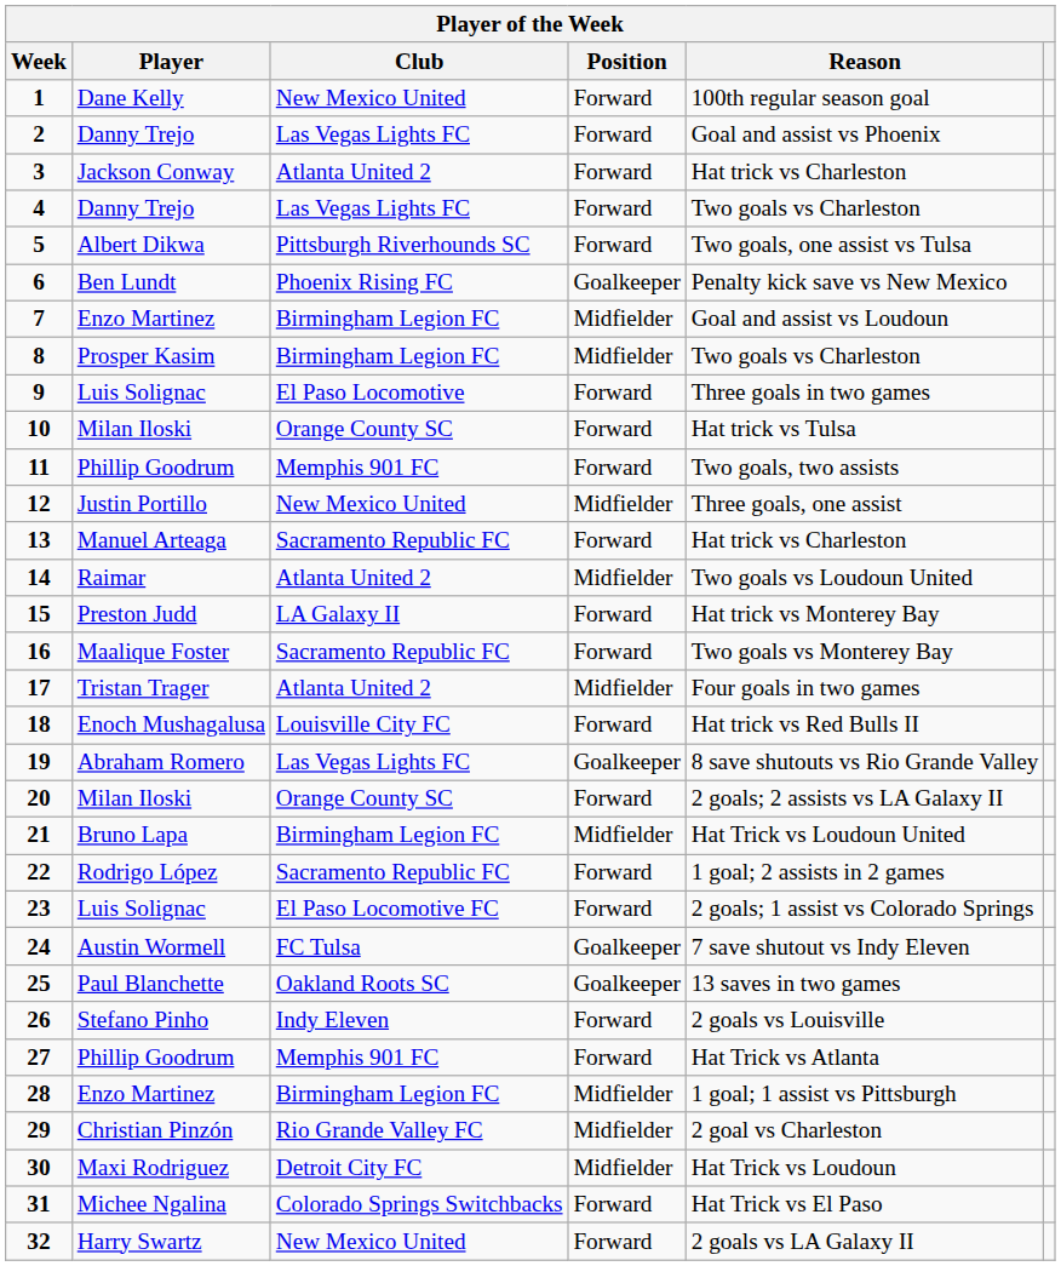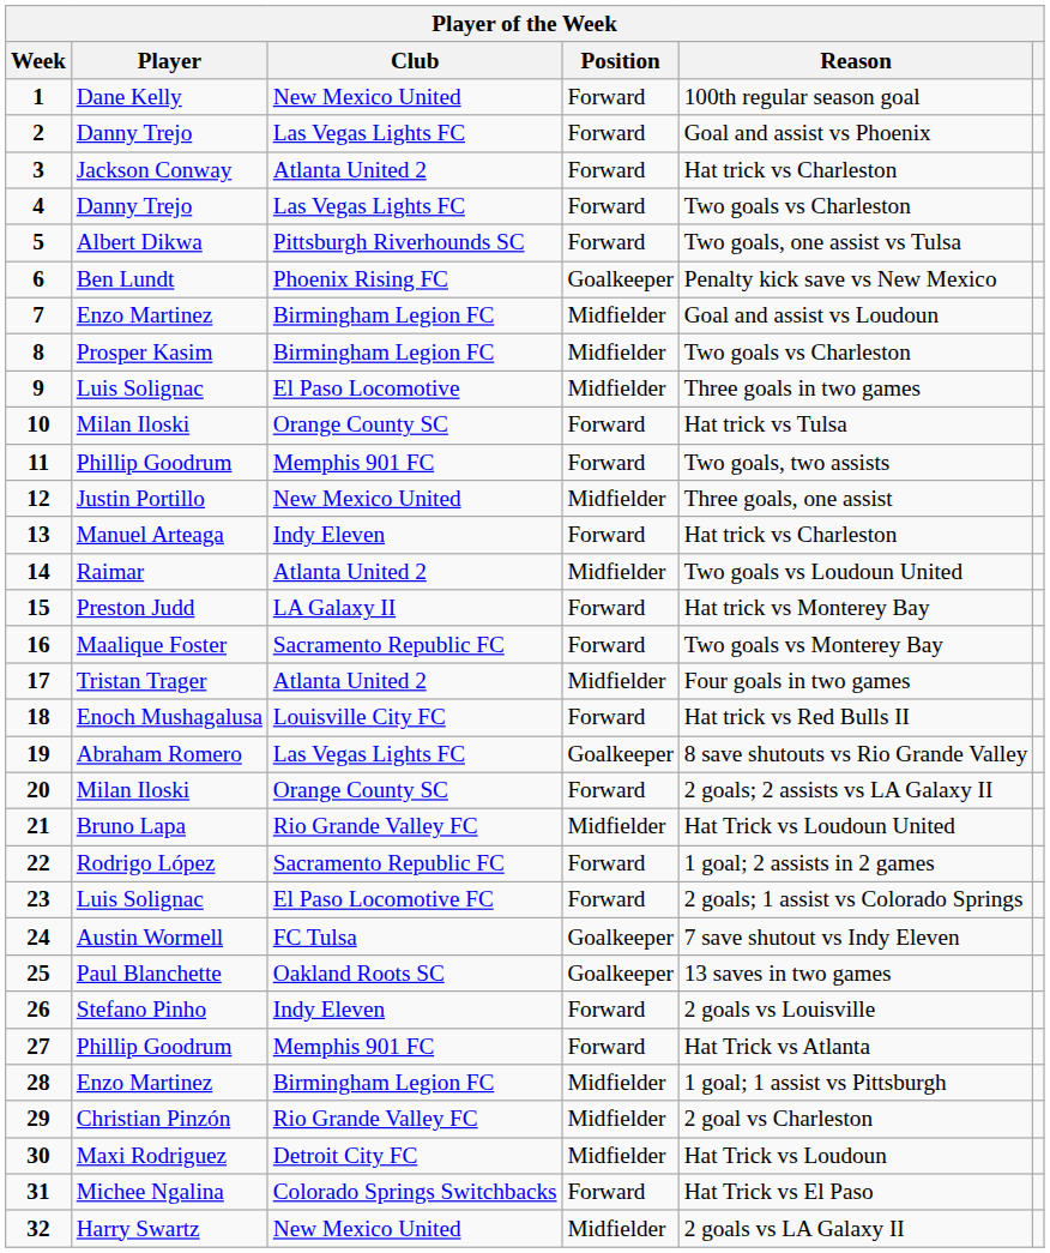9 | Position: Forward -> Midfielder
13 | Club: Sacramento Republic FC -> Indy Eleven
21 | Club: Birmingham Legion FC -> Rio Grande Valley FC
32 | Position: Forward -> Midfielder
